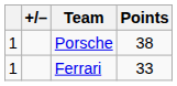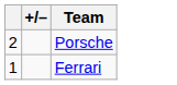- column: Points | 38 | 33
Porsche | column 1: 1 -> 2
